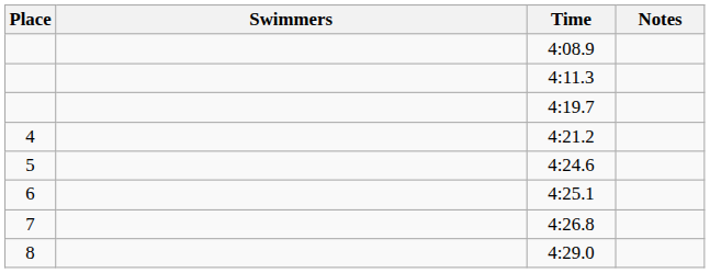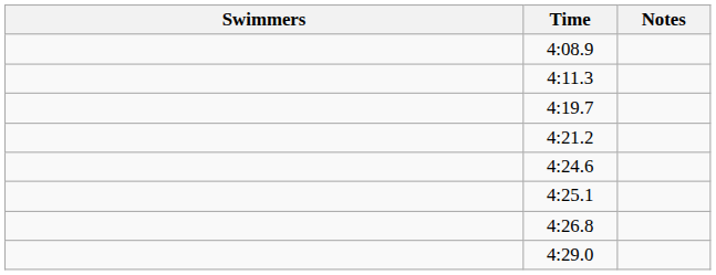- column: Place | 4 | 5 | 6 | 7 | 8
